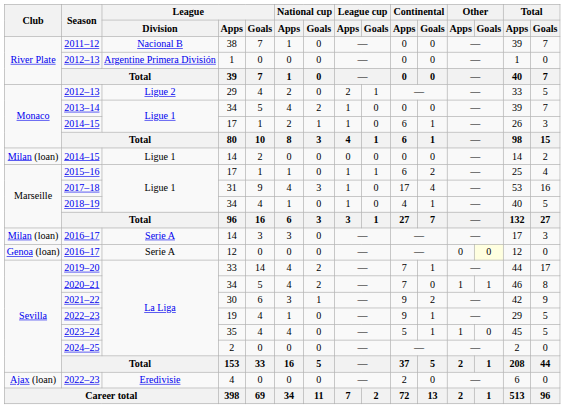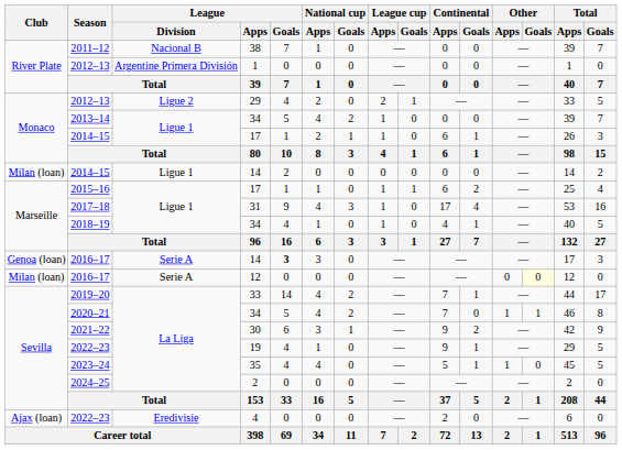2016–17 / 14 | Club: Milan (loan) -> Genoa (loan)
2016–17 / 14 | League / Goals: normal -> bold
2016–17 / 12 | Club: Genoa (loan) -> Milan (loan)
